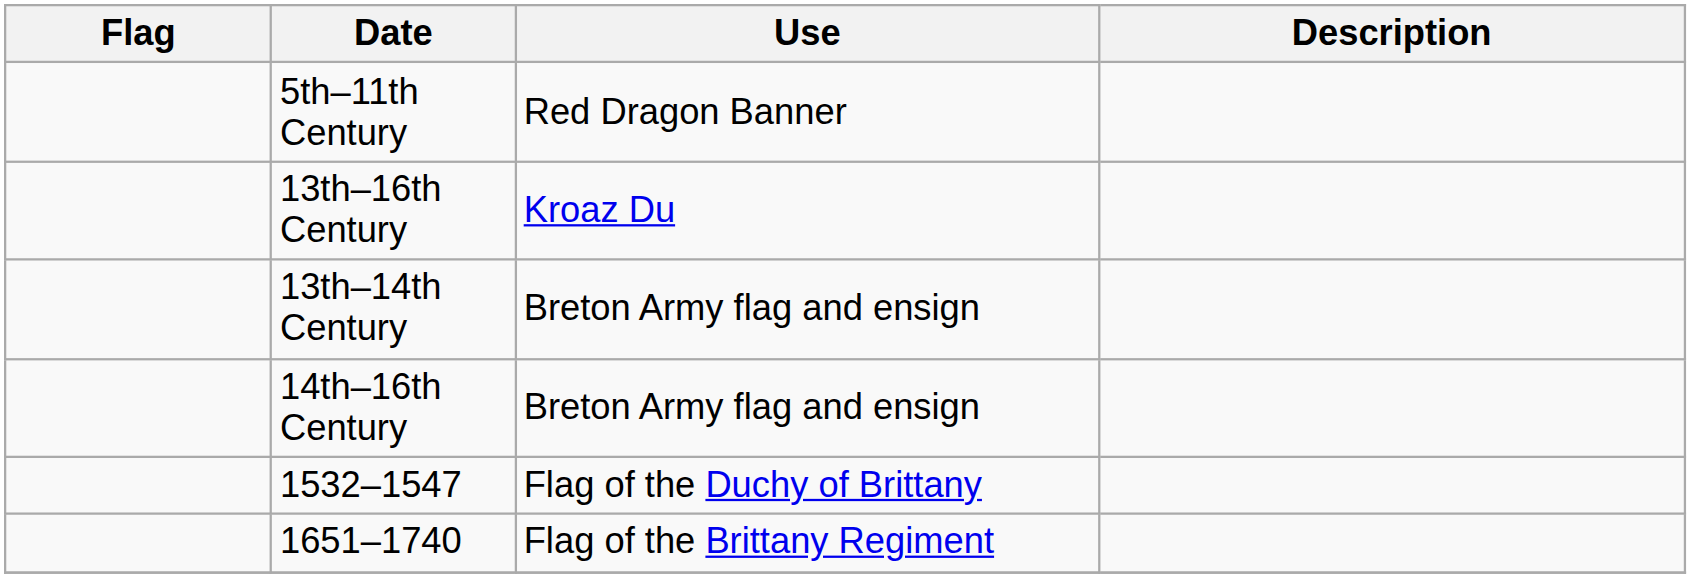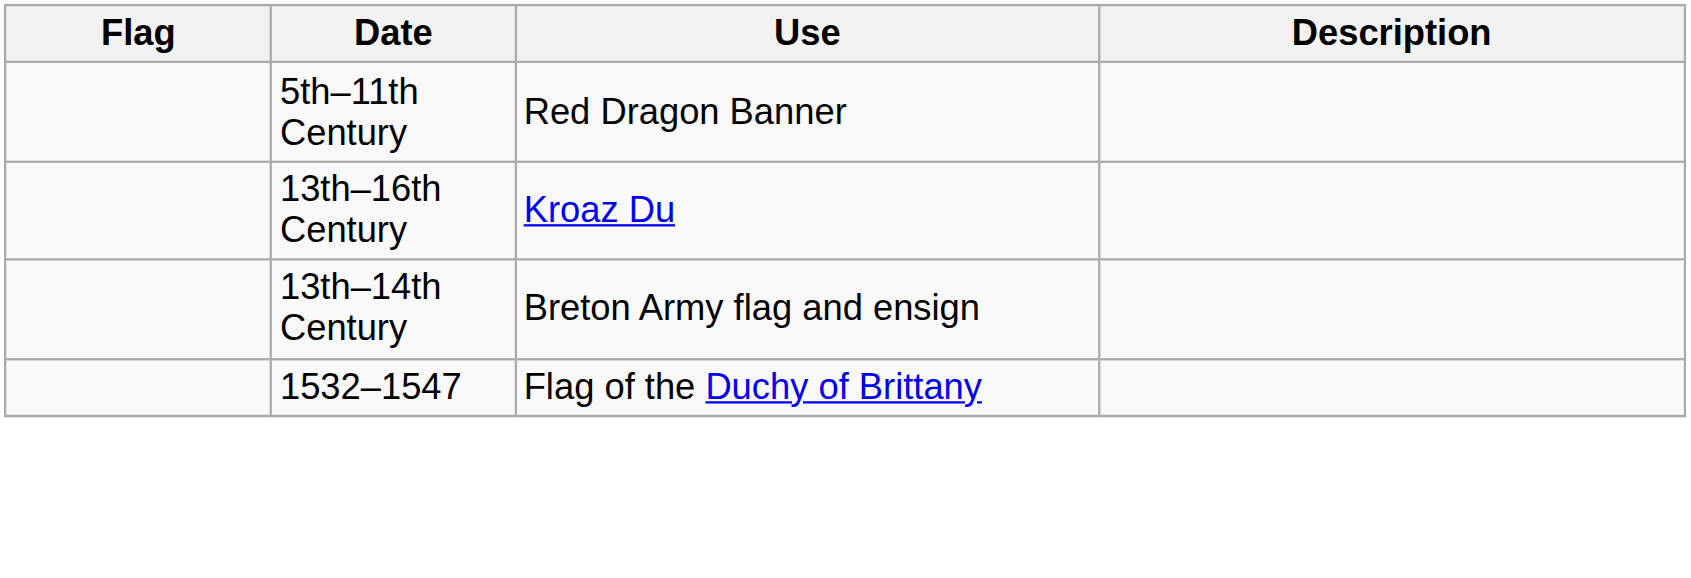- row: 14th–16th Century | Breton Army flag and ensign
- row: 1651–1740 | Flag of the Brittany Regiment
